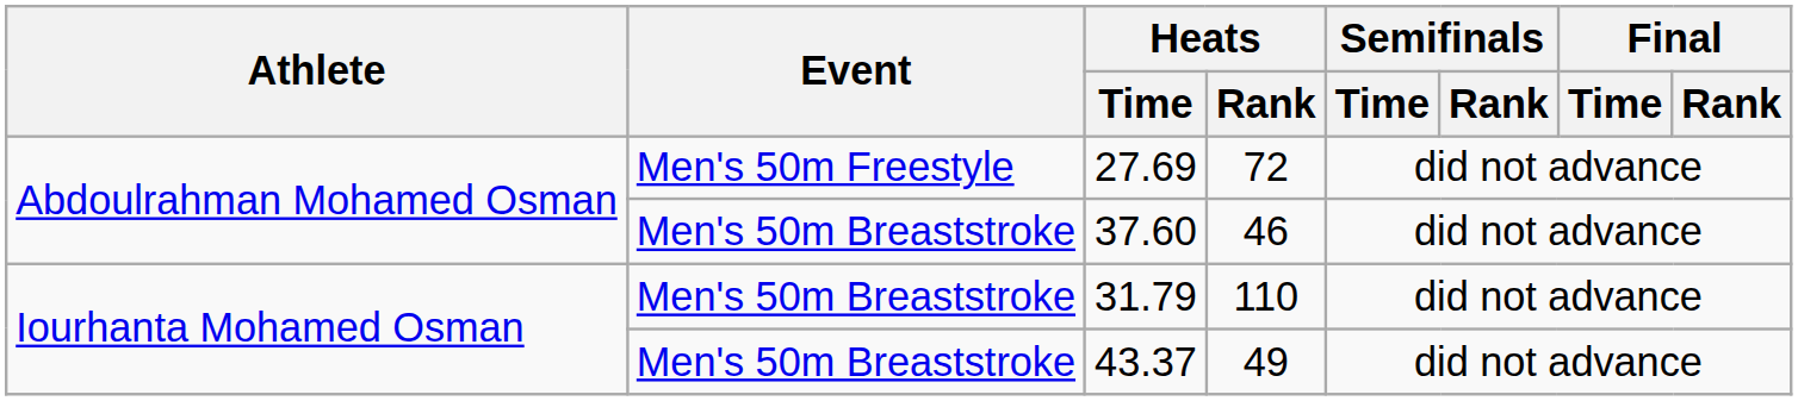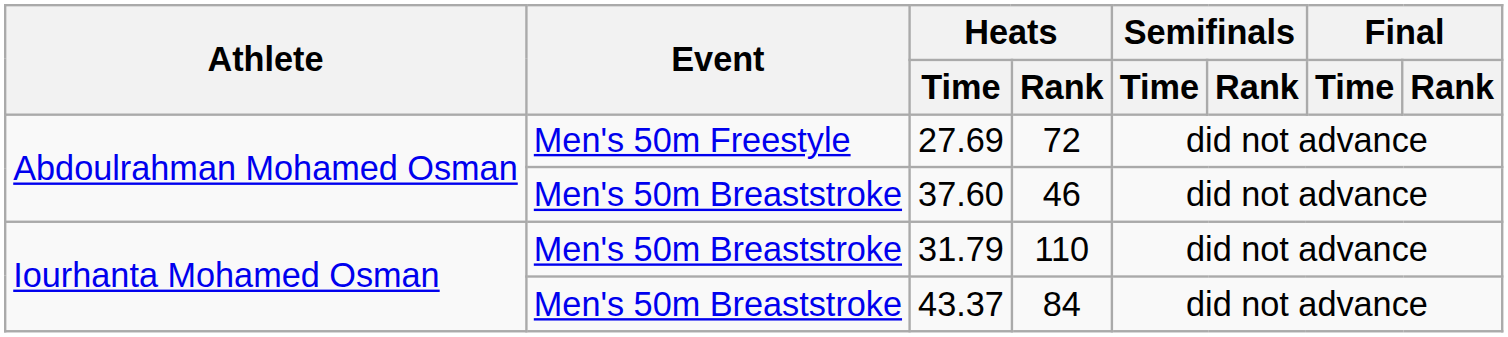43.37 | Heats / Rank: 49 -> 84
